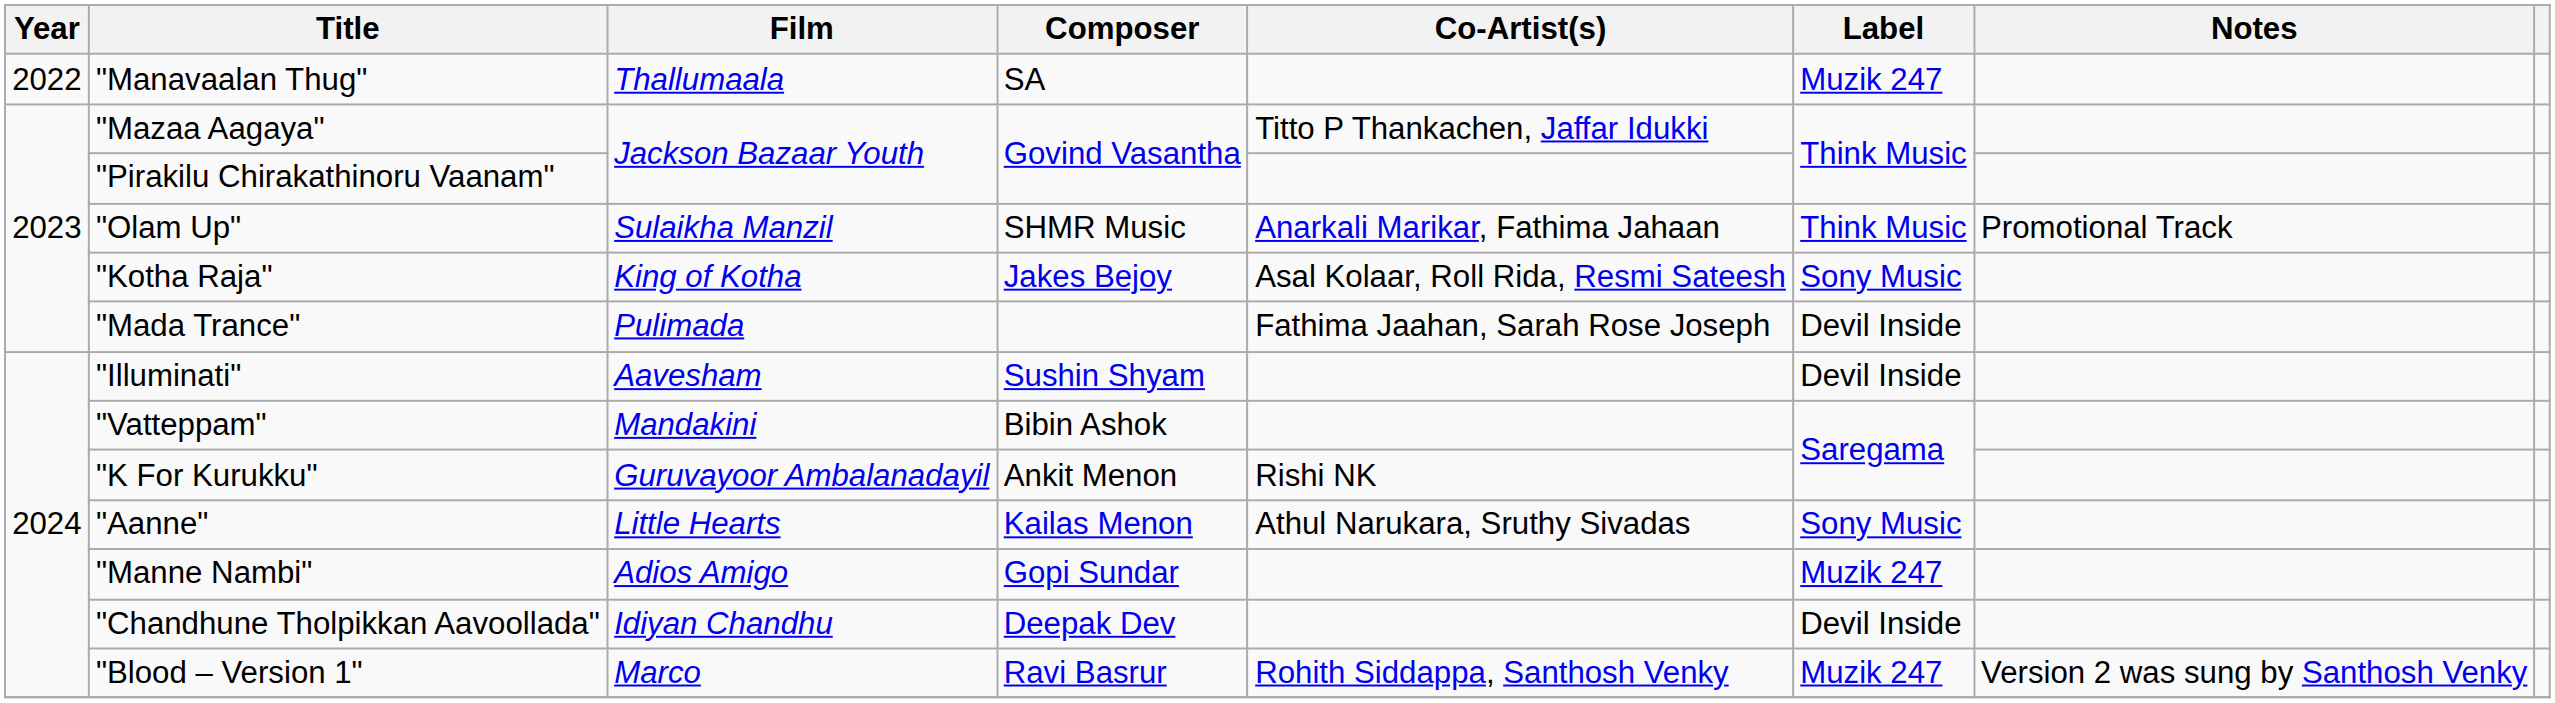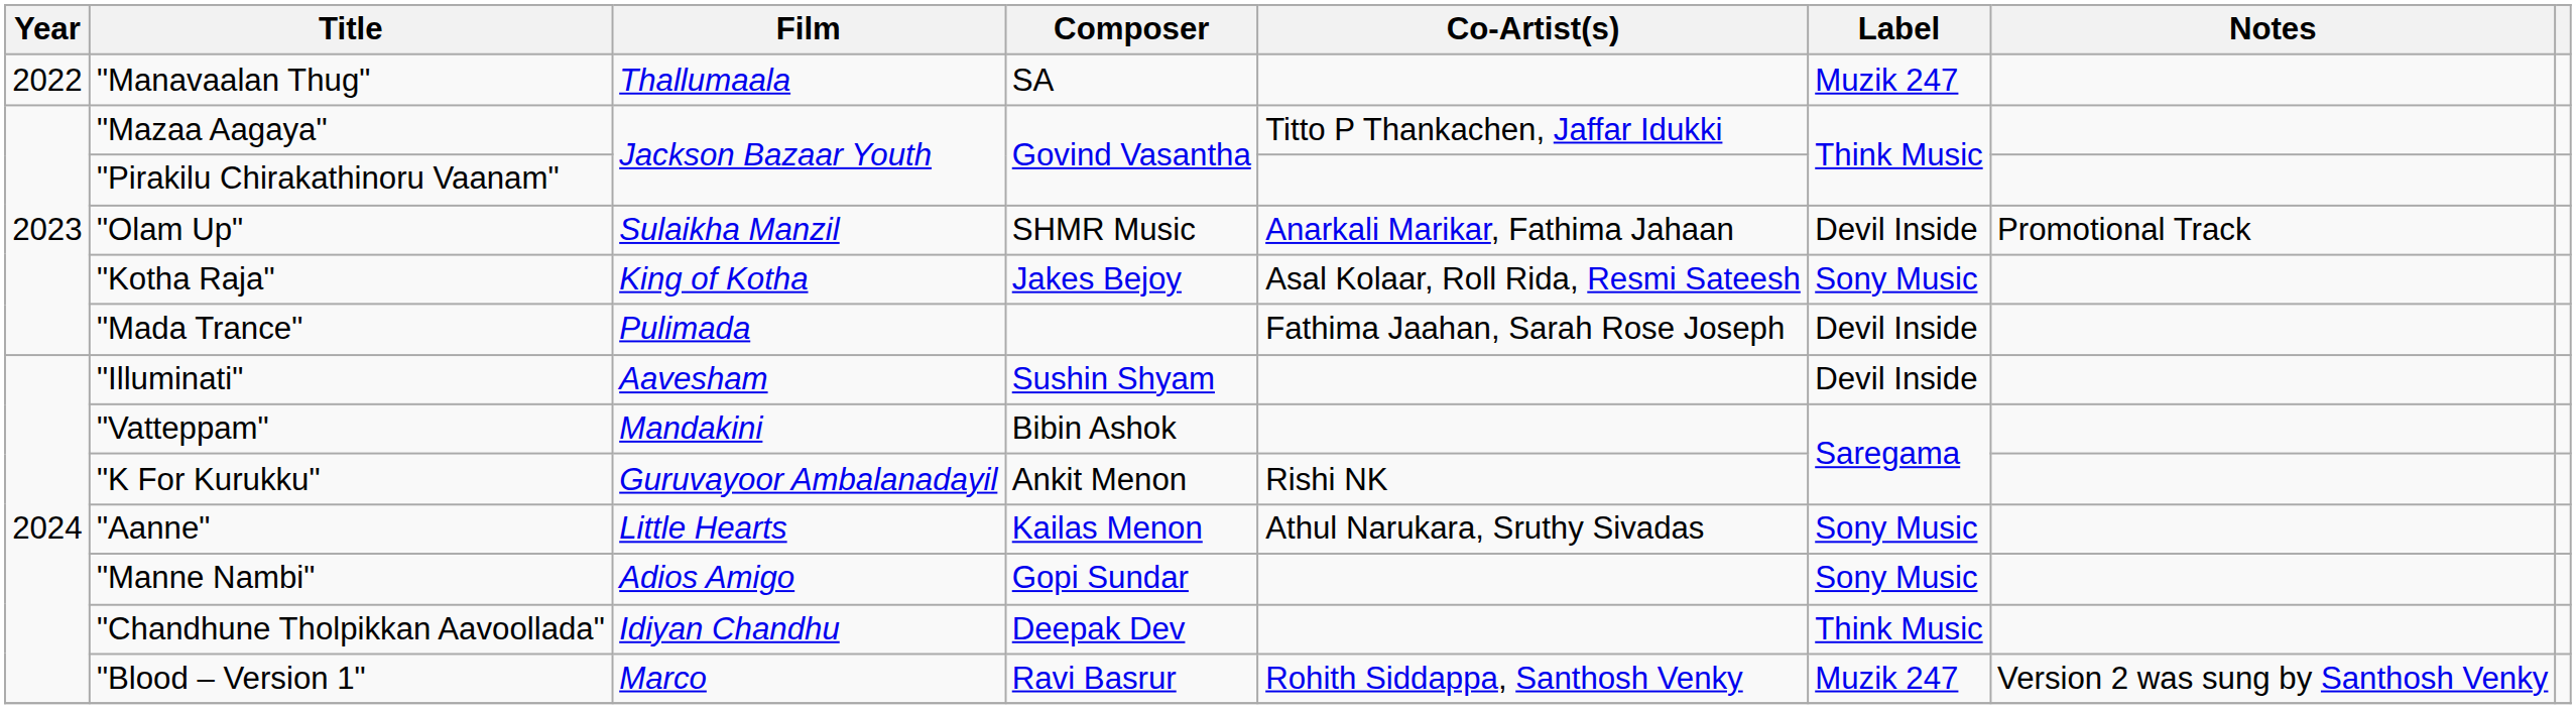"Olam Up" | Label: Think Music -> Devil Inside
"Manne Nambi" | Label: Muzik 247 -> Sony Music
"Chandhune Tholpikkan Aavoollada" | Label: Devil Inside -> Think Music
